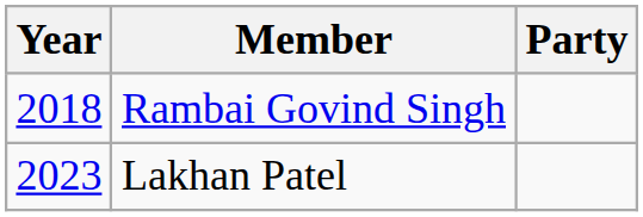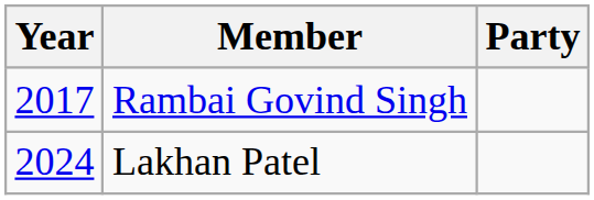Rambai Govind Singh | Year: 2018 -> 2017
Lakhan Patel | Year: 2023 -> 2024
